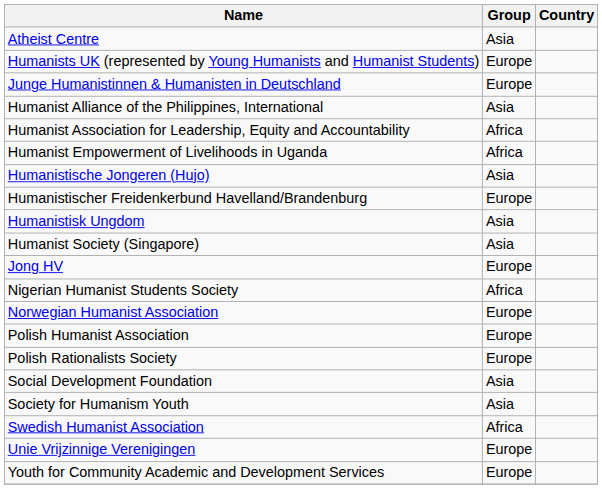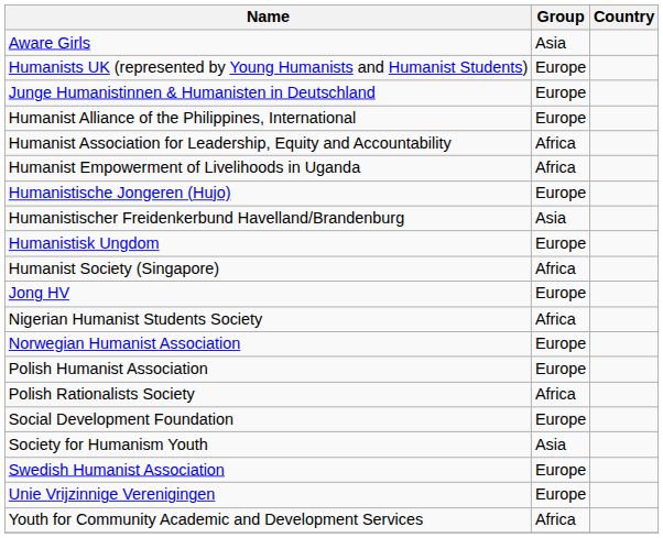- row: Atheist Centre | Asia
+ row: Aware Girls | Asia
Humanist Alliance of the Philippines, International | Group: Asia -> Europe
Humanistische Jongeren (Hujo) | Group: Asia -> Europe
Humanistischer Freidenkerbund Havelland/Brandenburg | Group: Europe -> Asia
Humanistisk Ungdom | Group: Asia -> Europe
Humanist Society (Singapore) | Group: Asia -> Africa
Polish Rationalists Society | Group: Europe -> Africa
Social Development Foundation | Group: Asia -> Europe
Swedish Humanist Association | Group: Africa -> Europe
Youth for Community Academic and Development Services | Group: Europe -> Africa
